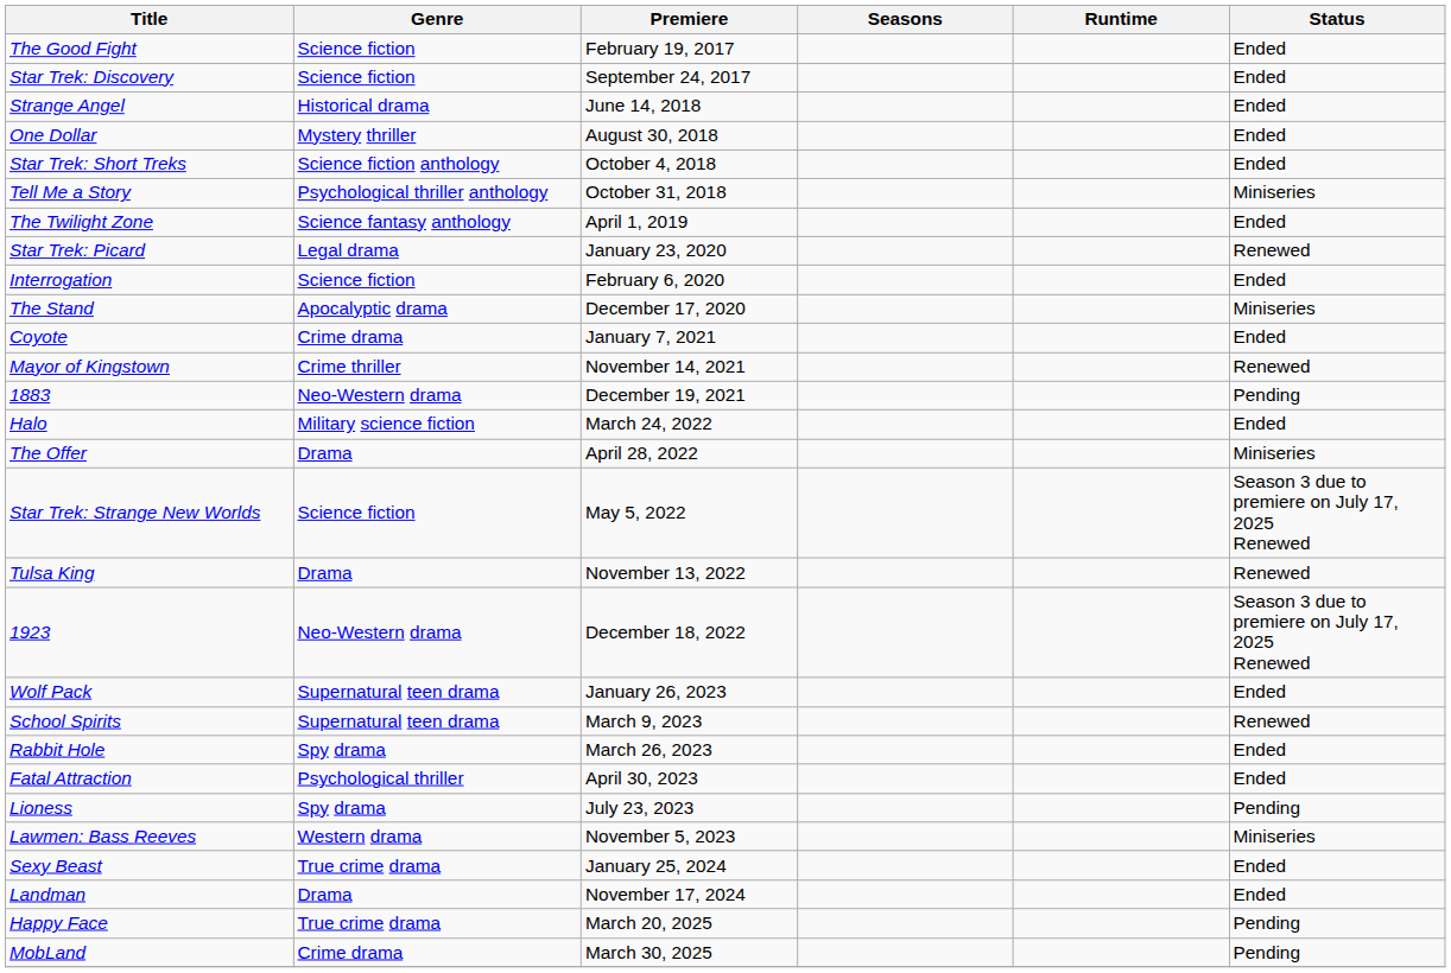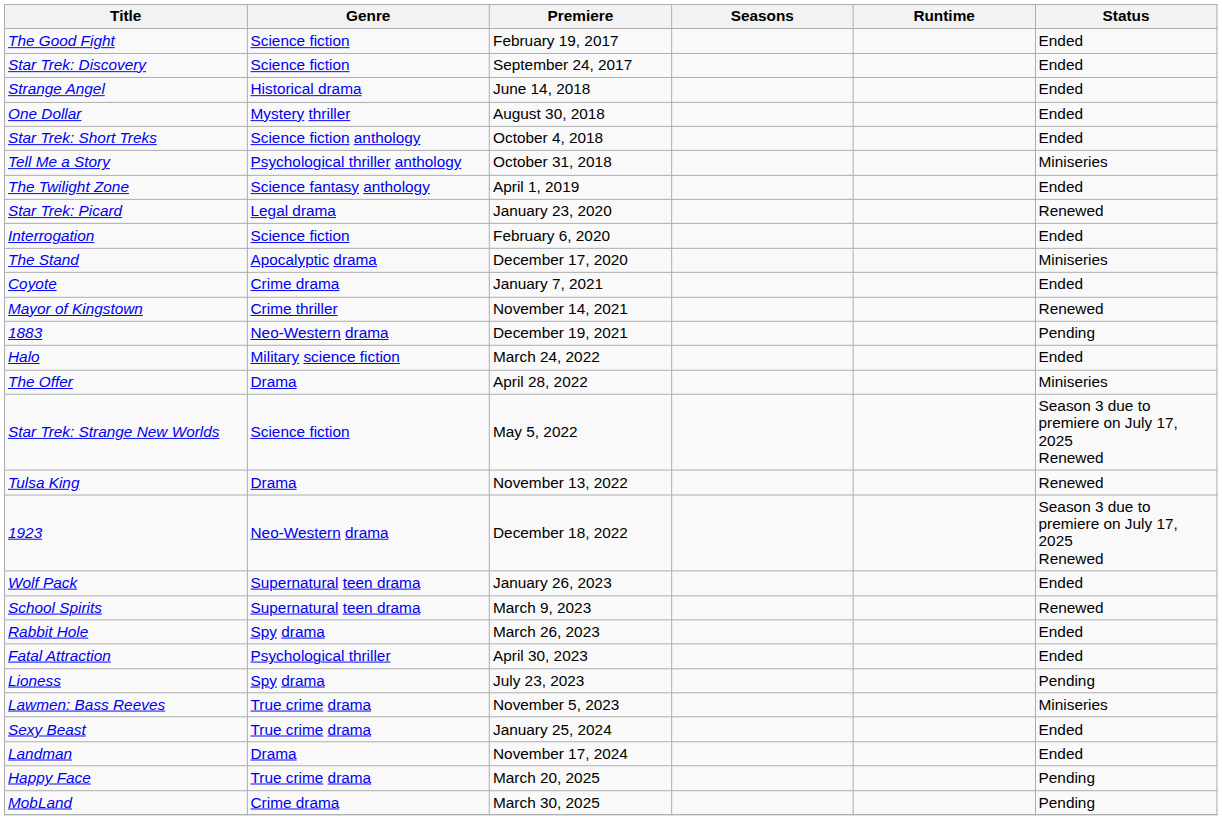Lawmen: Bass Reeves | Genre: Western drama -> True crime drama
